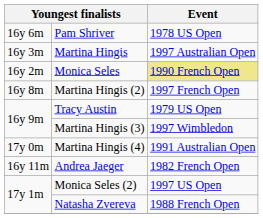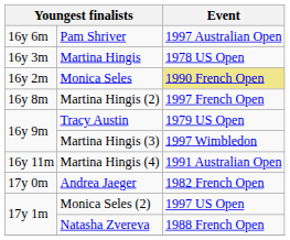Pam Shriver | Event: 1978 US Open -> 1997 Australian Open
Martina Hingis | Event: 1997 Australian Open -> 1978 US Open
Martina Hingis (4) | column 1: 17y 0m -> 16y 11m
Andrea Jaeger | column 1: 16y 11m -> 17y 0m
